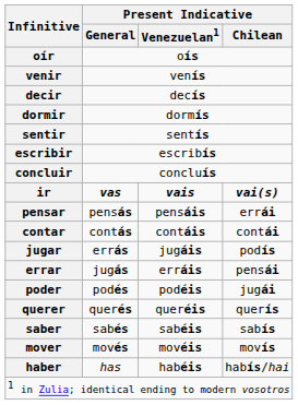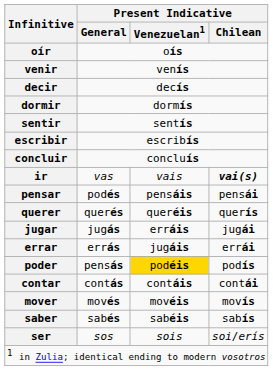ir | Present Indicative / General: bold -> normal
ir | Present Indicative / Venezuelan1: bold -> normal
pensar | Present Indicative / General: pensás -> podés
pensar | Present Indicative / Chilean: errái -> pensái
rows swapped: contar <-> querer
jugar | Present Indicative / General: errás -> jugás
jugar | Present Indicative / Venezuelan1: jugáis -> erráis
jugar | Present Indicative / Chilean: podís -> jugái
errar | Present Indicative / General: jugás -> errás
errar | Present Indicative / Venezuelan1: erráis -> jugáis
errar | Present Indicative / Chilean: pensái -> errái
poder | Present Indicative / General: podés -> pensás
poder | Present Indicative / Venezuelan1: no background -> gold background
poder | Present Indicative / Chilean: jugái -> podís
rows swapped: mover <-> saber
+ row: ser | sos | sois | soi/erís
- row: haber | has | habéis | habís/hai
